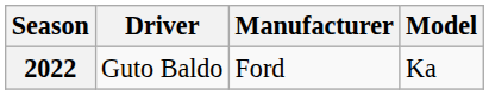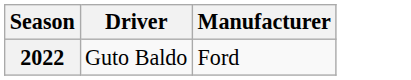- column: Model | Ka
